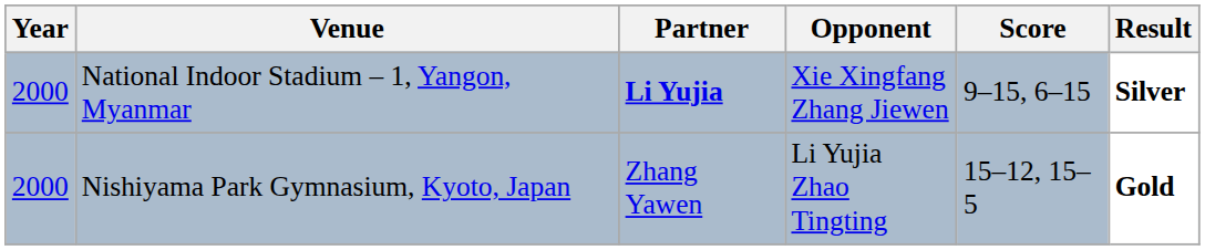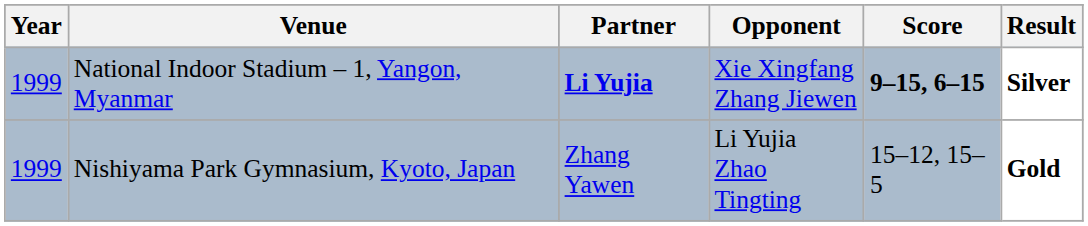National Indoor Stadium – 1, Yangon, Myanmar | Year: 2000 -> 1999
National Indoor Stadium – 1, Yangon, Myanmar | Score: normal -> bold
Nishiyama Park Gymnasium, Kyoto, Japan | Year: 2000 -> 1999
